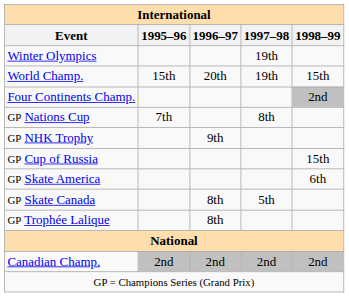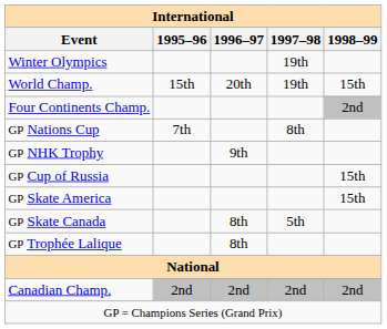GP Skate America | 1998–99: 6th -> 15th
